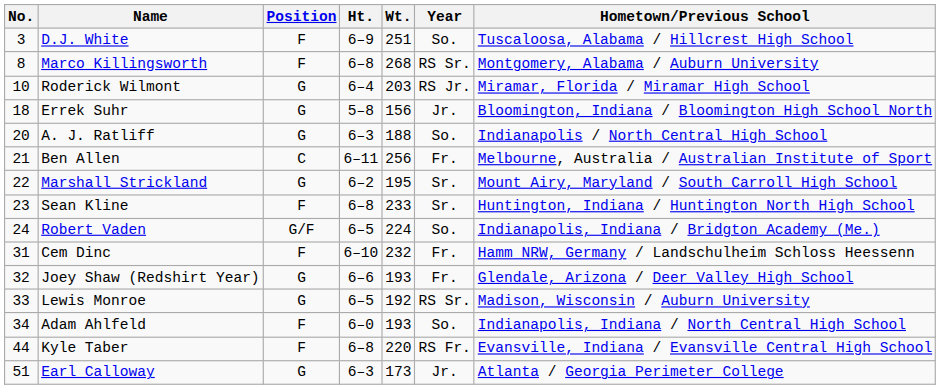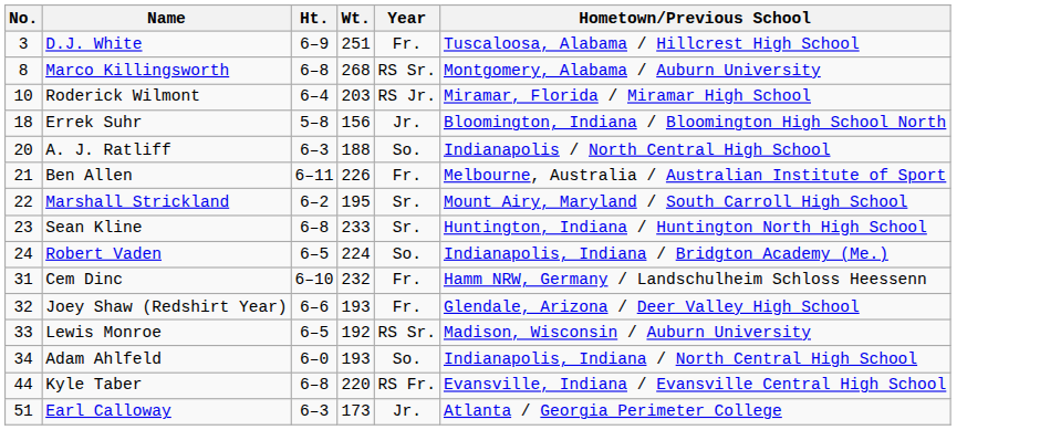- column: Position | F | F | G | G | G | C | G | F | G/F | F | G | G | F | F | G
D.J. White | Year: So. -> Fr.
Ben Allen | Wt.: 256 -> 226
